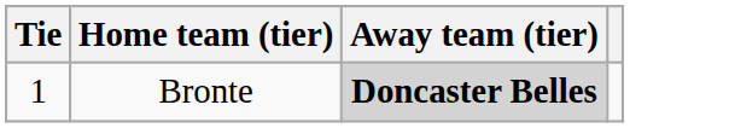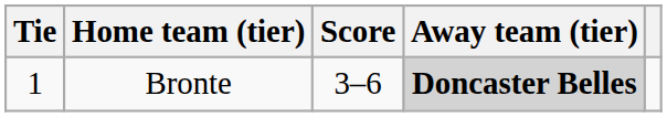+ column: Score | 3–6
